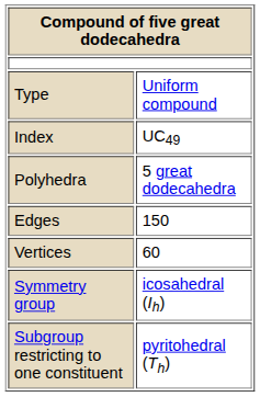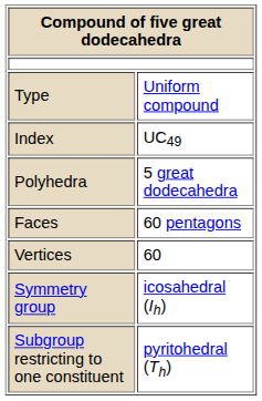+ row: Faces | 60 pentagons
- row: Edges | 150
